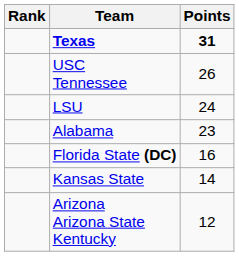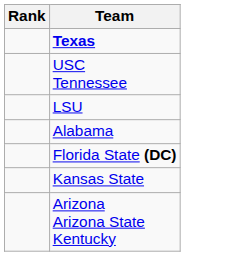- column: Points | 31 | 26 | 24 | 23 | 16 | 14 | 12
